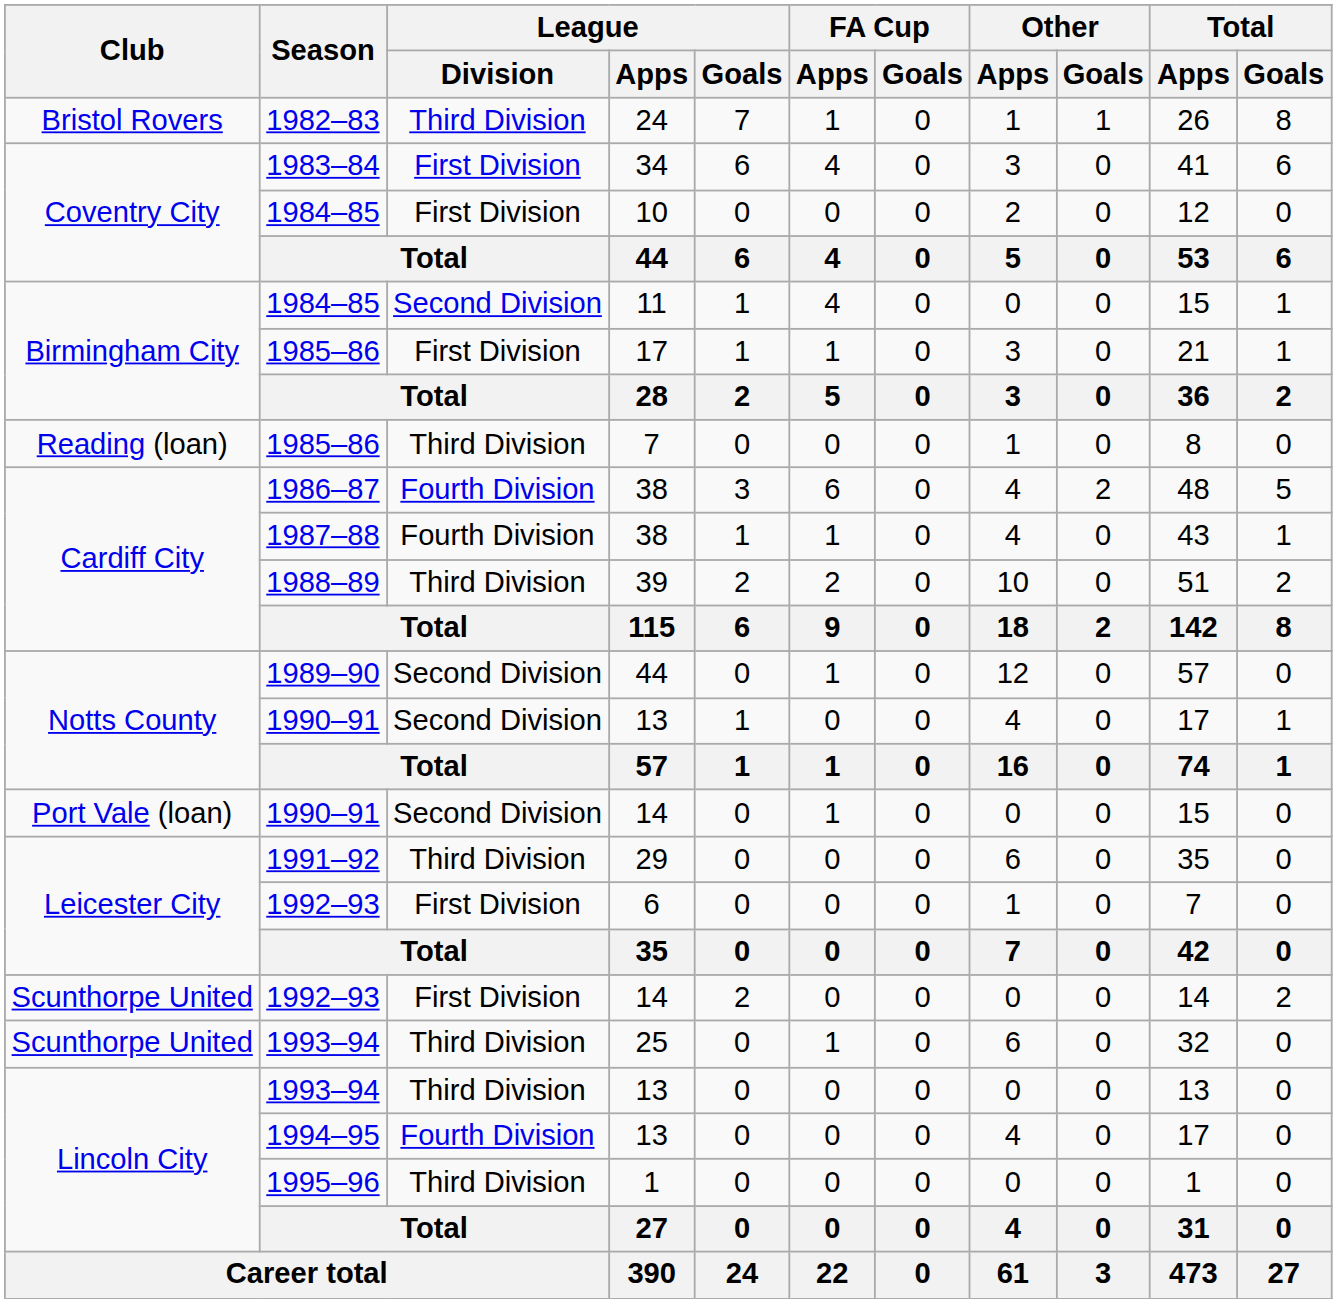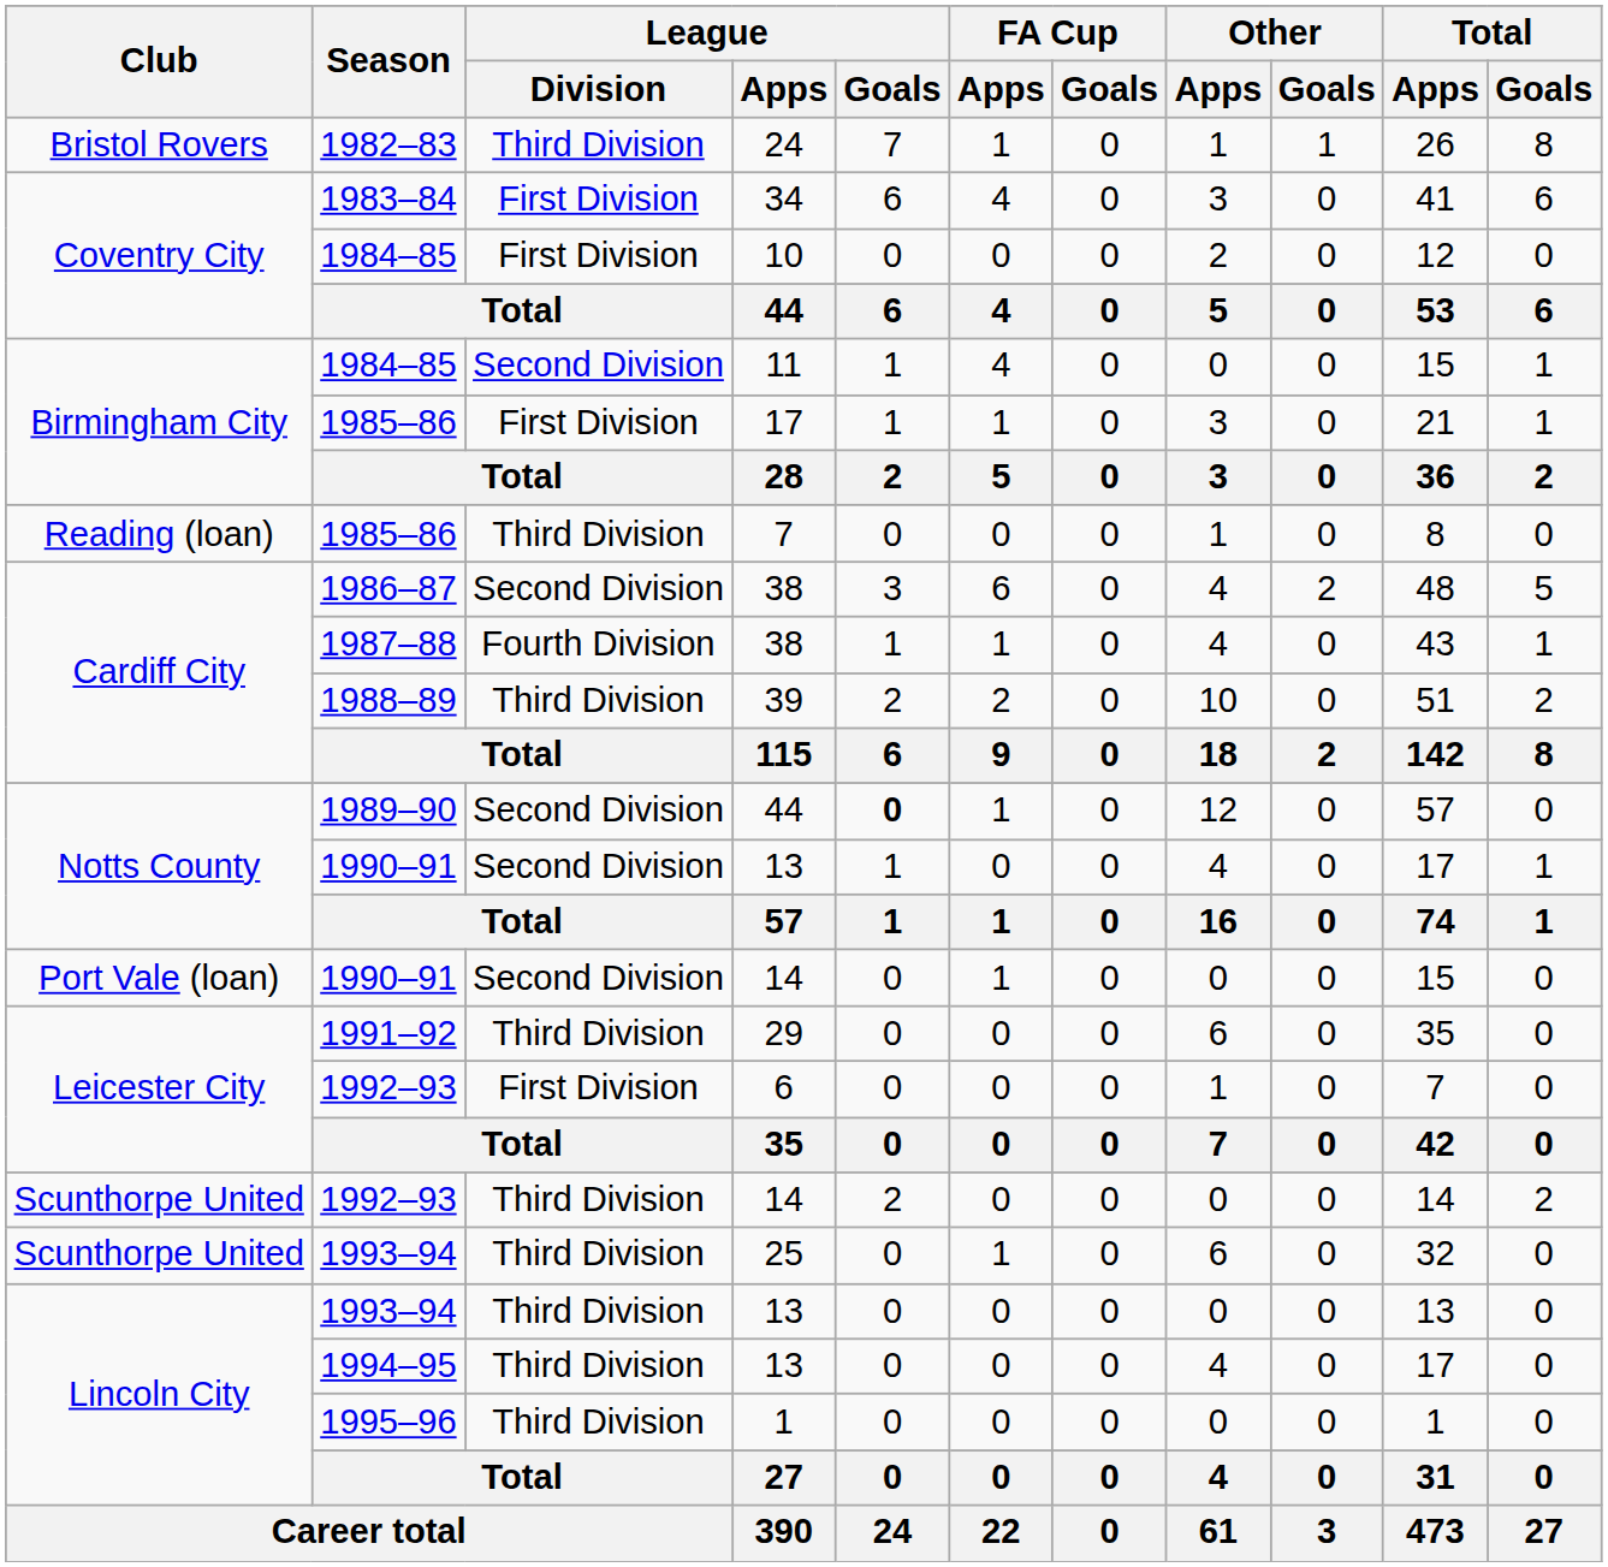1986–87 / 38 | League / Division: Fourth Division -> Second Division
1989–90 / 44 | League / Goals: normal -> bold
1992–93 / 14 | League / Division: First Division -> Third Division
1994–95 / 13 | League / Division: Fourth Division -> Third Division
